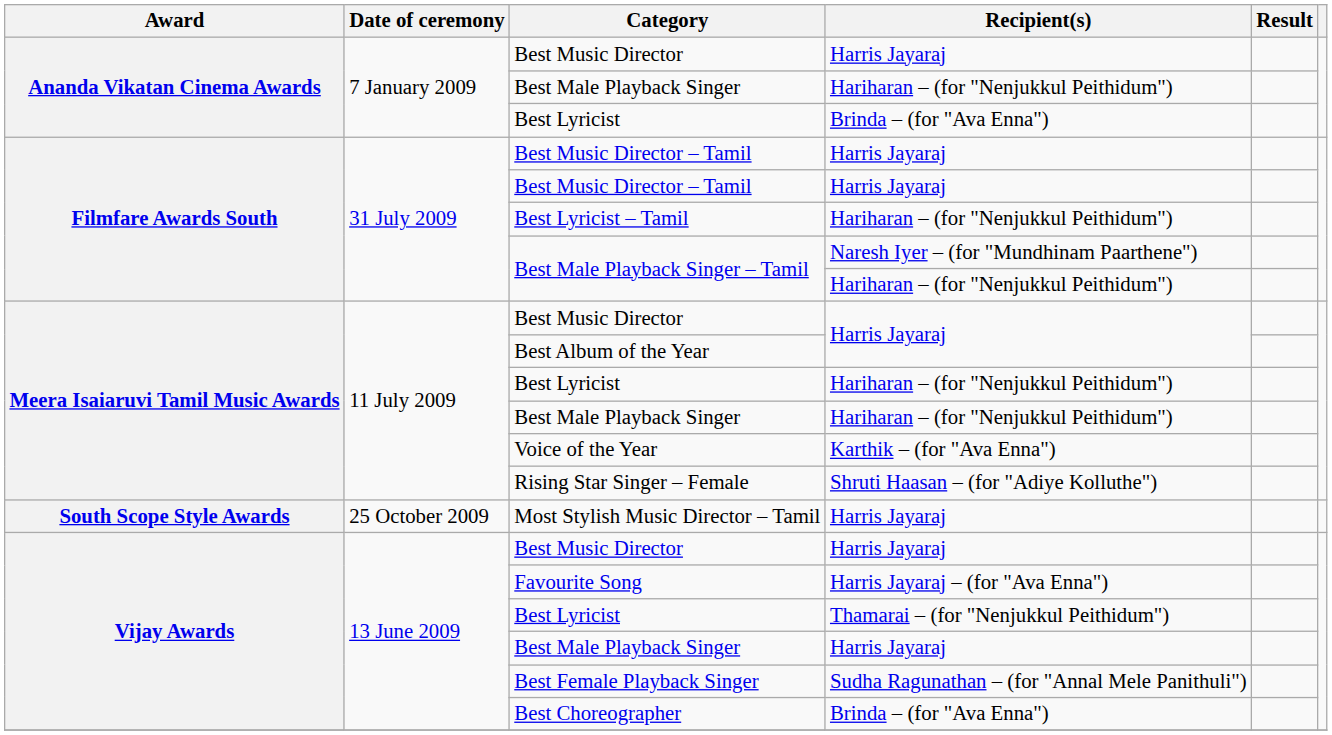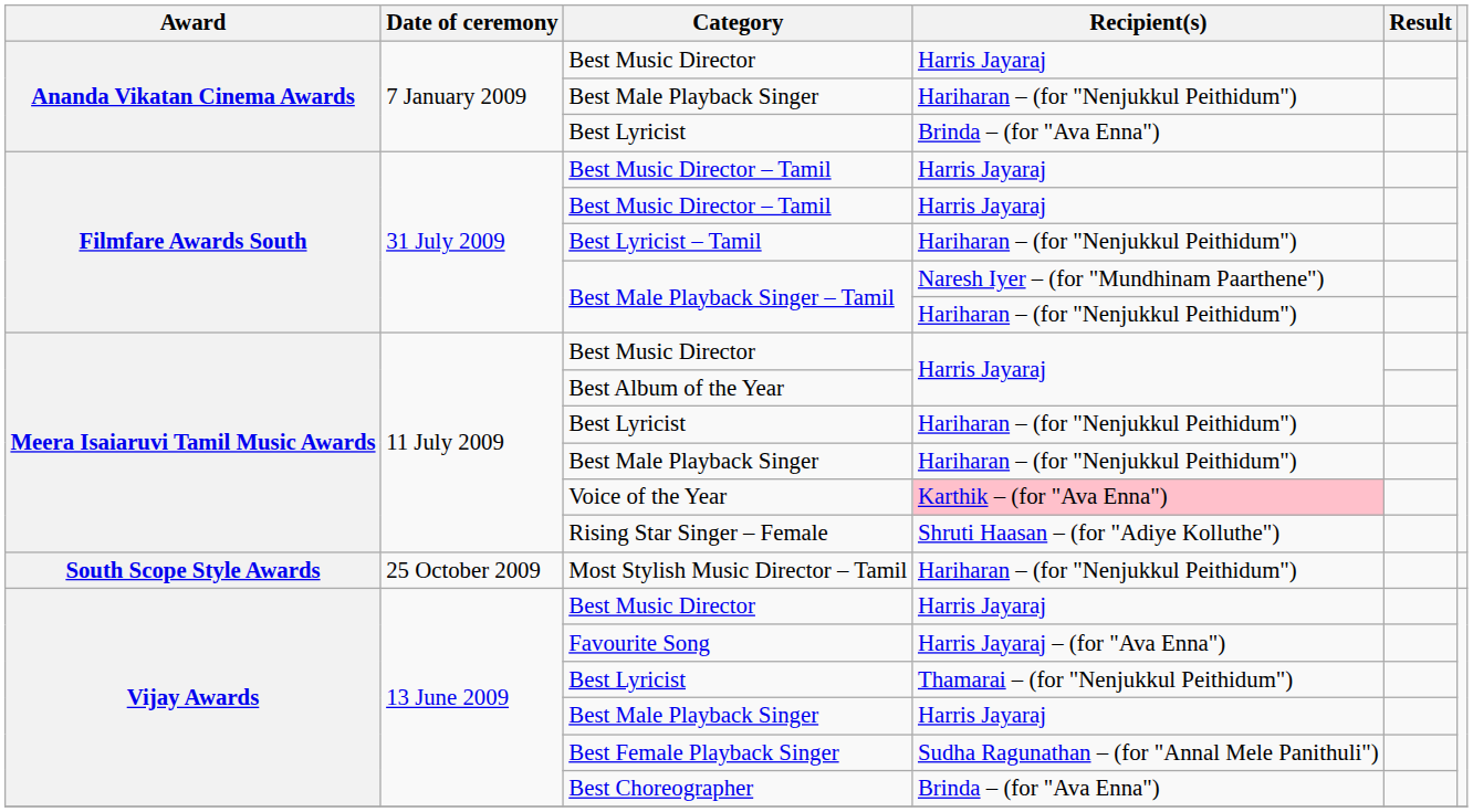Voice of the Year | Recipient(s): no background -> pink background
Most Stylish Music Director – Tamil | Recipient(s): Harris Jayaraj -> Hariharan – (for "Nenjukkul Peithidum")
